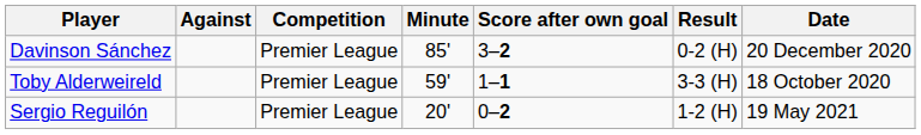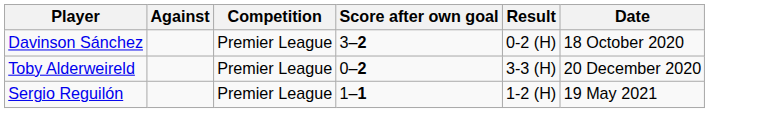- column: Minute | 85' | 59' | 20'
Davinson Sánchez | Date: 20 December 2020 -> 18 October 2020
Toby Alderweireld | Score after own goal: 1–1 -> 0–2
Toby Alderweireld | Date: 18 October 2020 -> 20 December 2020
Sergio Reguilón | Score after own goal: 0–2 -> 1–1
